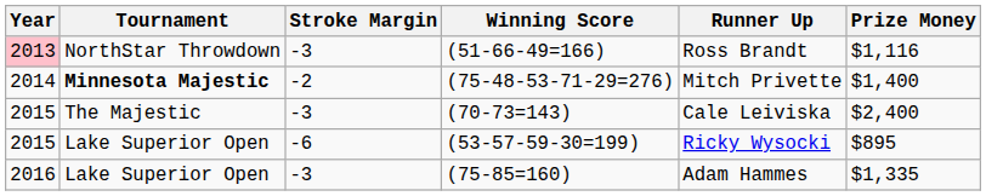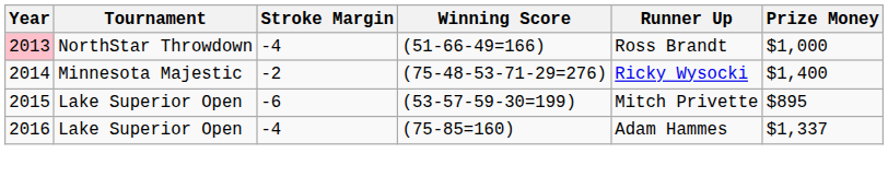(51-66-49=166) | Stroke Margin: -3 -> -4
(51-66-49=166) | Prize Money: $1,116 -> $1,000
(75-48-53-71-29=276) | Tournament: bold -> normal
(75-48-53-71-29=276) | Runner Up: Mitch Privette -> Ricky Wysocki
- row: 2015 | The Majestic | -3 | (70-73=143) | Cale Leiviska | $2,400
(53-57-59-30=199) | Runner Up: Ricky Wysocki -> Mitch Privette
(75-85=160) | Stroke Margin: -3 -> -4
(75-85=160) | Prize Money: $1,335 -> $1,337
